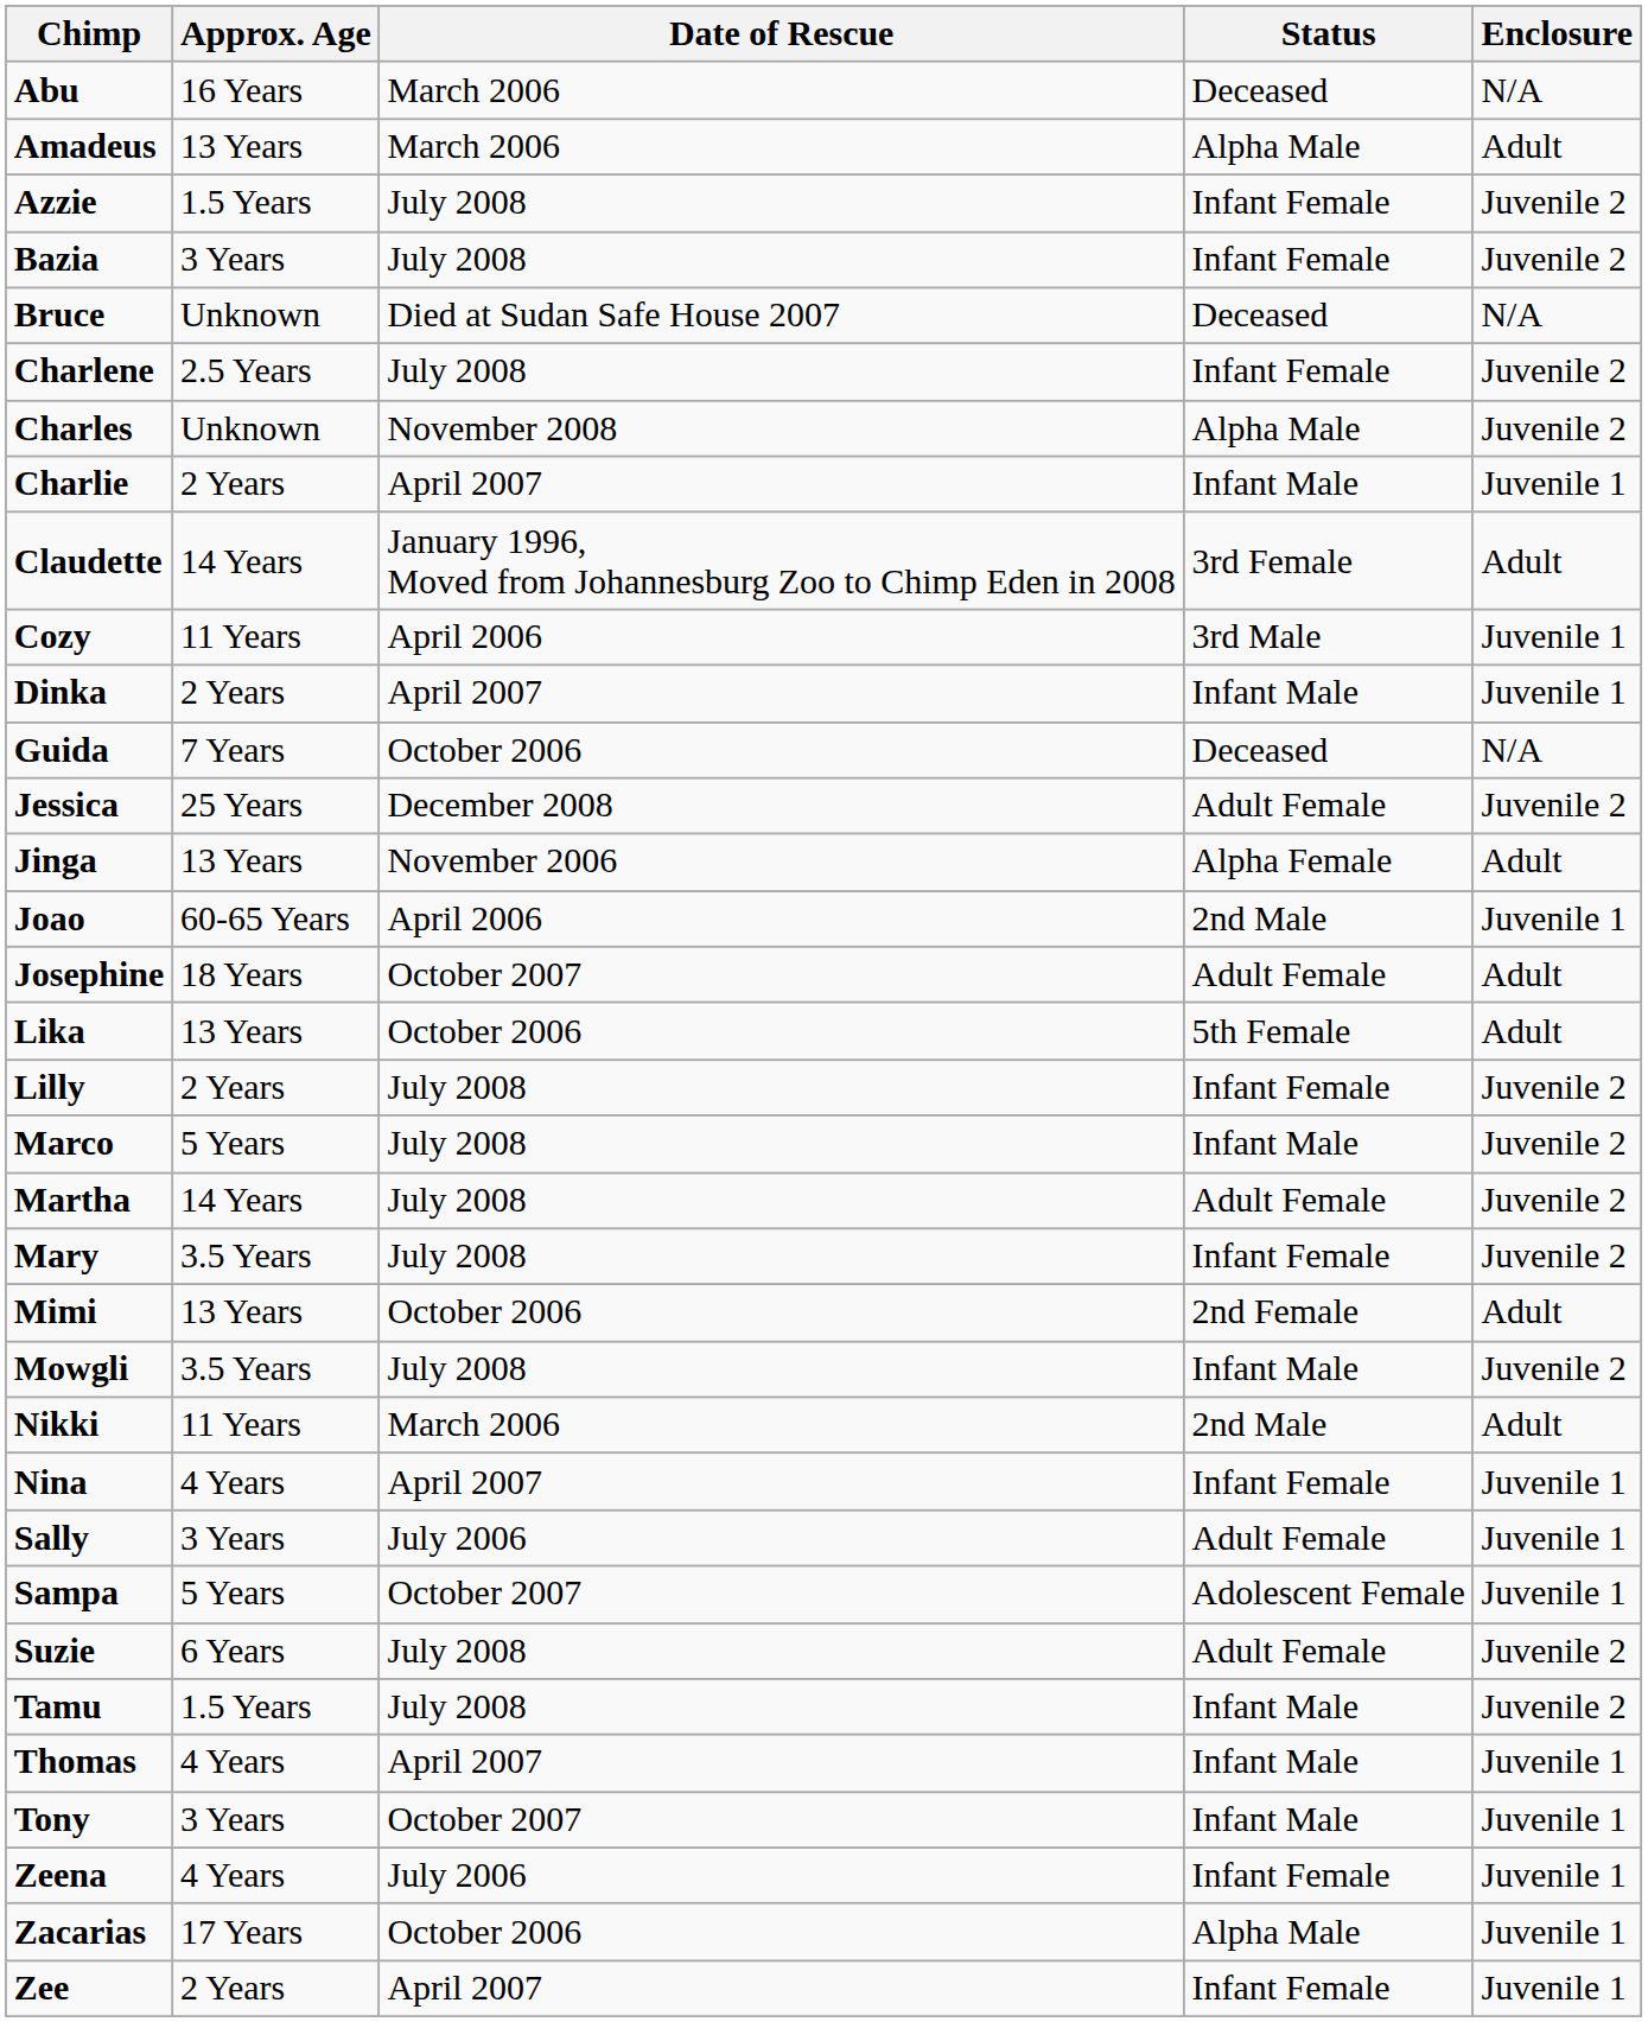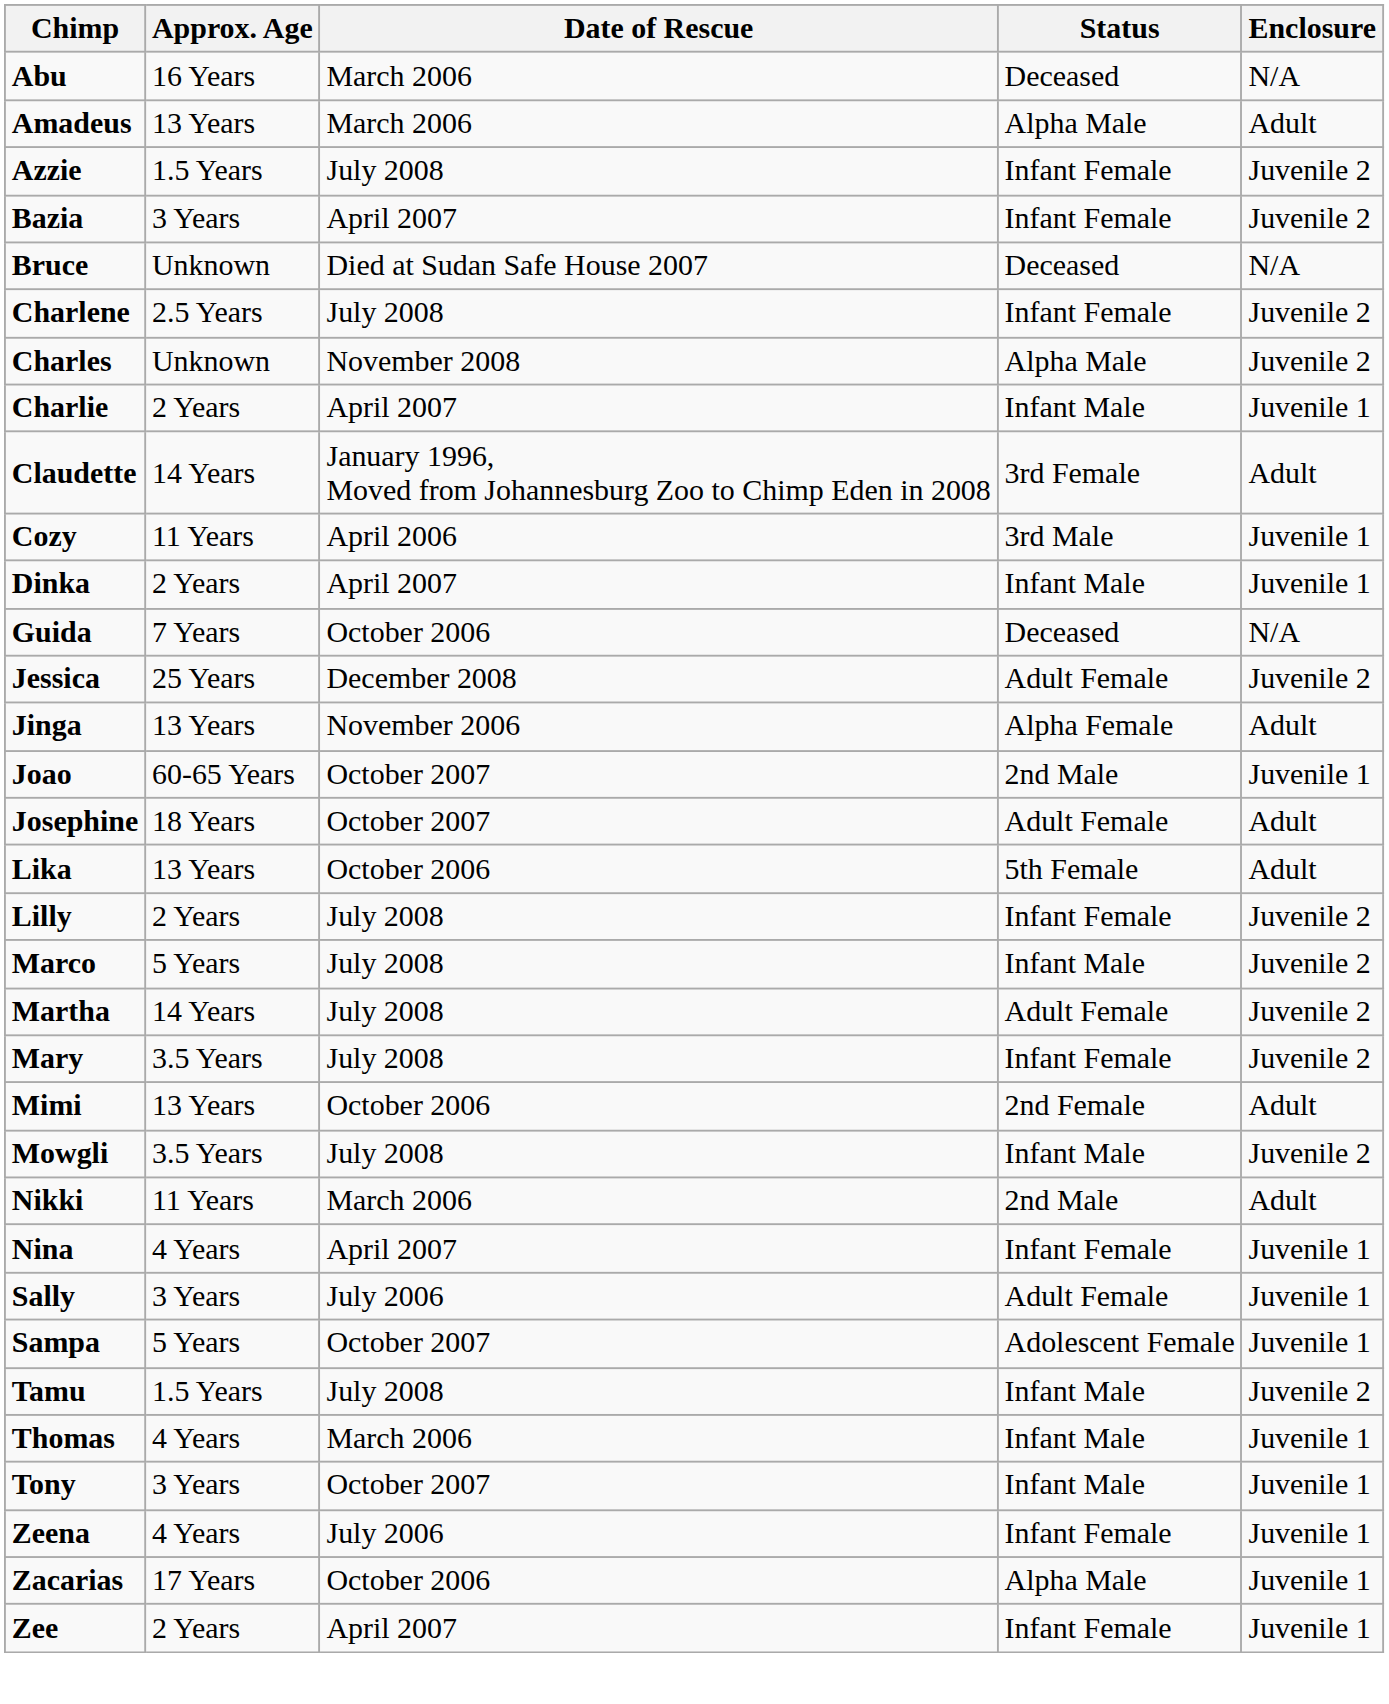Bazia | Date of Rescue: July 2008 -> April 2007
Joao | Date of Rescue: April 2006 -> October 2007
- row: Suzie | 6 Years | July 2008 | Adult Female | Juvenile 2
Thomas | Date of Rescue: April 2007 -> March 2006
